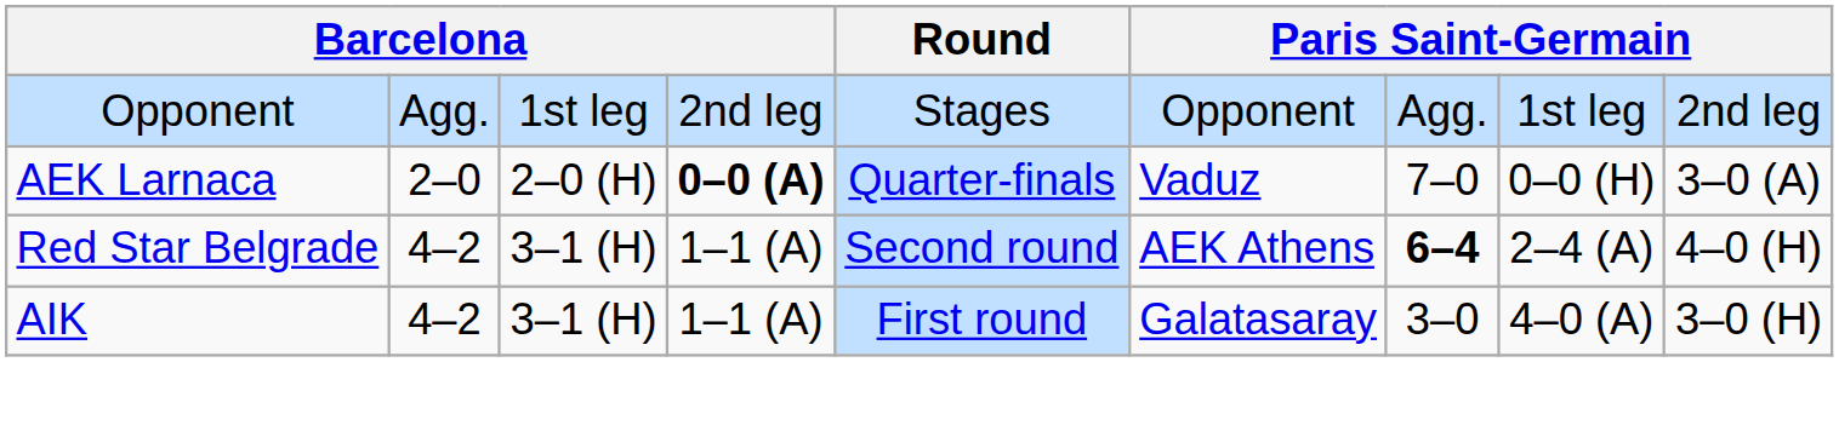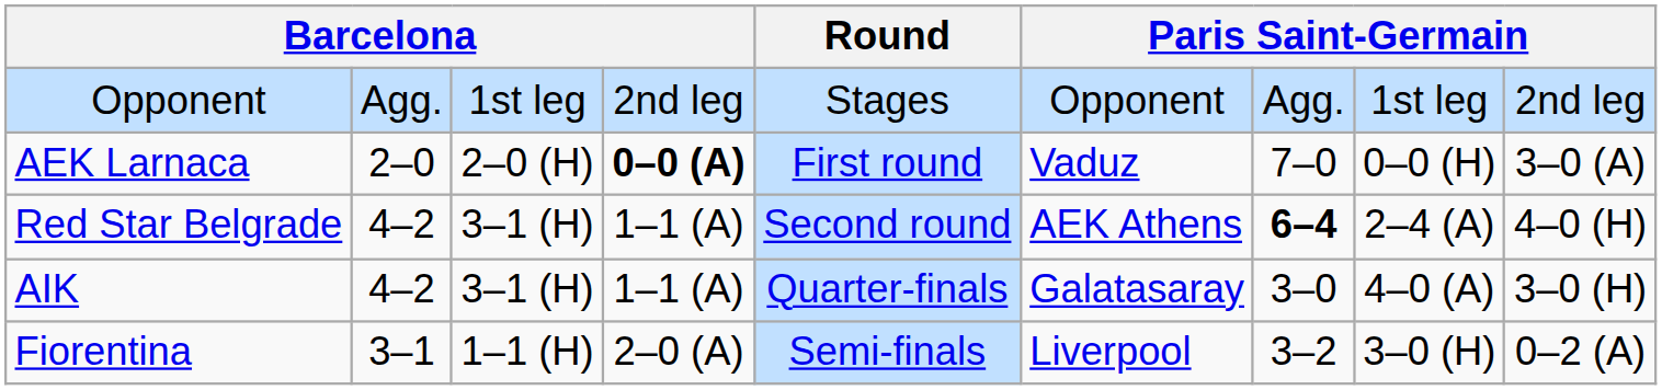AEK Larnaca | Round: Quarter-finals -> First round
AIK | Round: First round -> Quarter-finals
+ row: Fiorentina | 3–1 | 1–1 (H) | 2–0 (A) | Semi-finals | Liverpool | 3–2 | 3–0 (H) | 0–2 (A)
